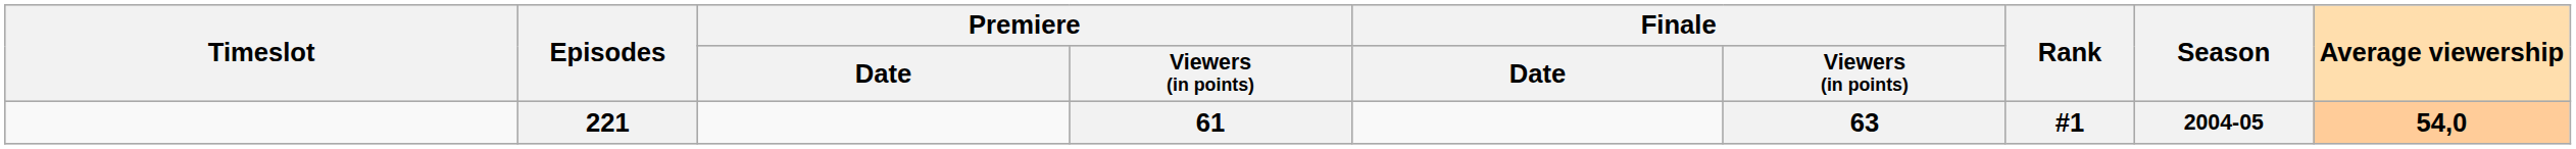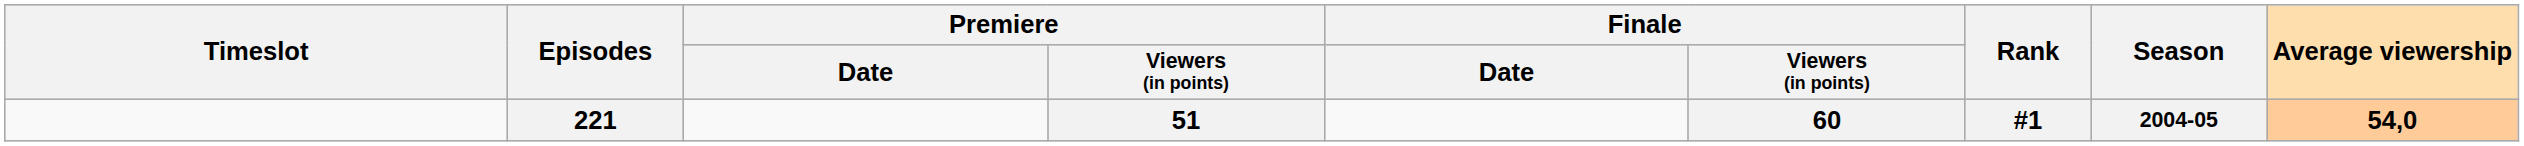221 | Premiere / Viewers (in points): 61 -> 51
221 | Finale / Viewers (in points): 63 -> 60
